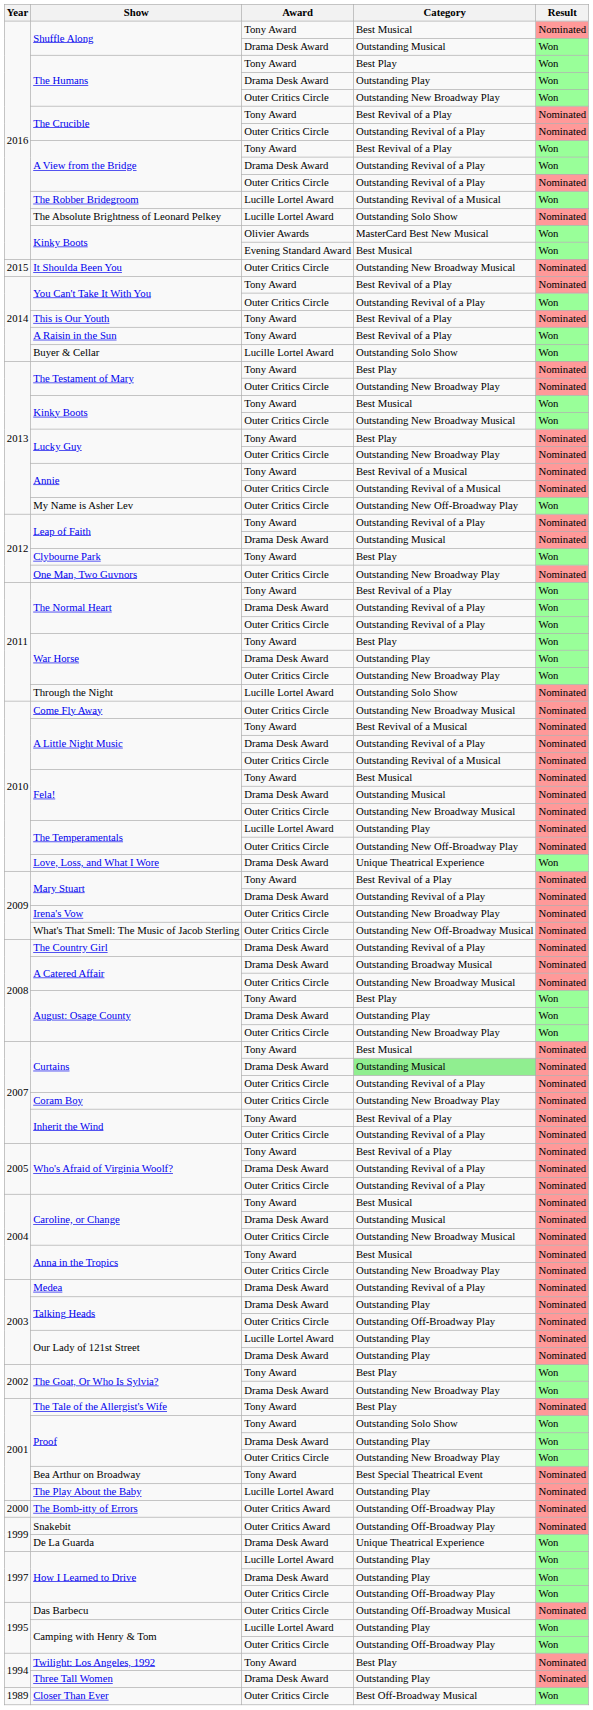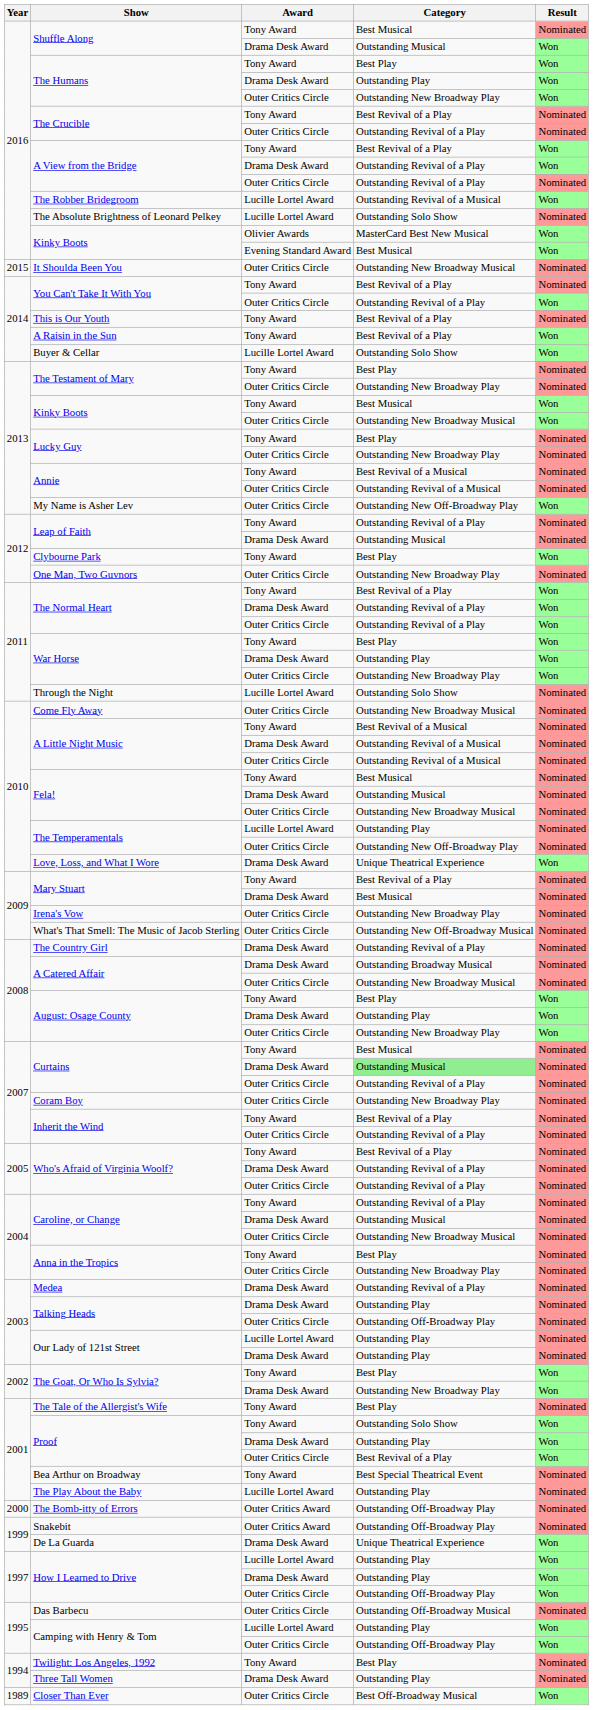A Little Night Music / Drama Desk Award | Category: Outstanding Revival of a Play -> Outstanding Revival of a Musical
Mary Stuart / Drama Desk Award | Category: Outstanding Revival of a Play -> Best Musical
Caroline, or Change / Tony Award | Category: Best Musical -> Outstanding Revival of a Play
Anna in the Tropics / Tony Award | Category: Best Musical -> Best Play
Proof / Outer Critics Circle | Category: Outstanding New Broadway Play -> Best Revival of a Play
